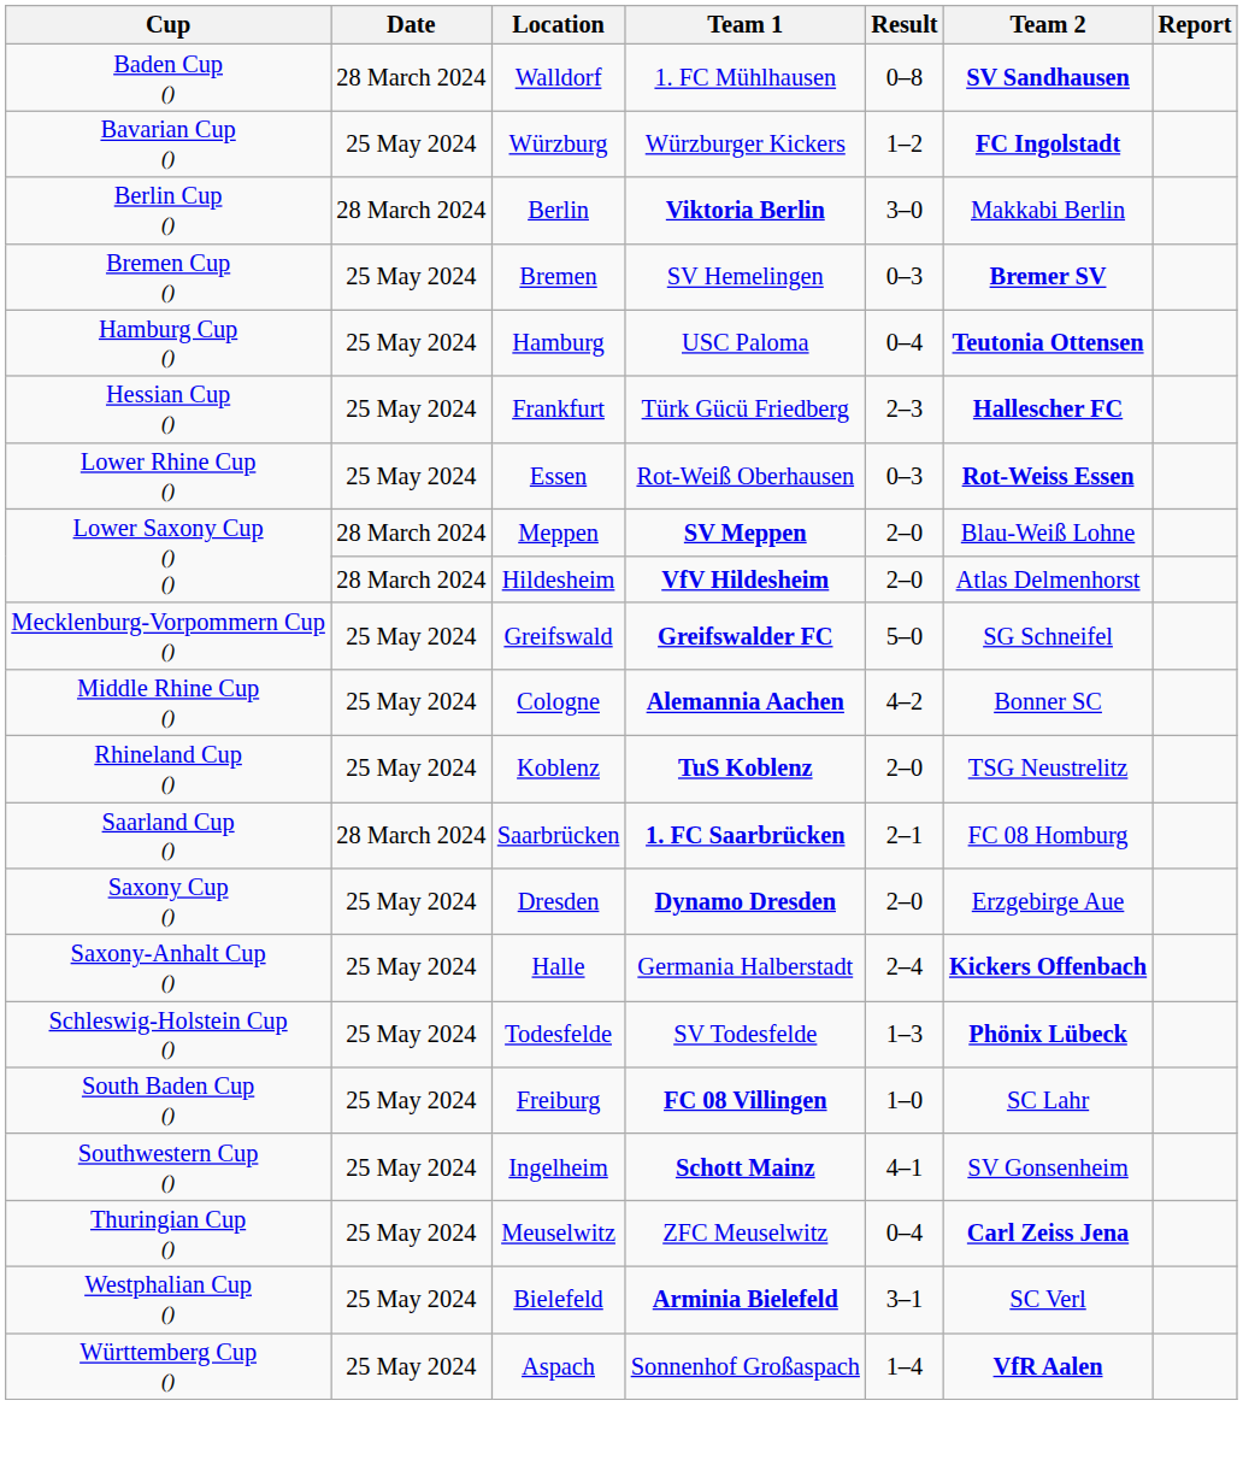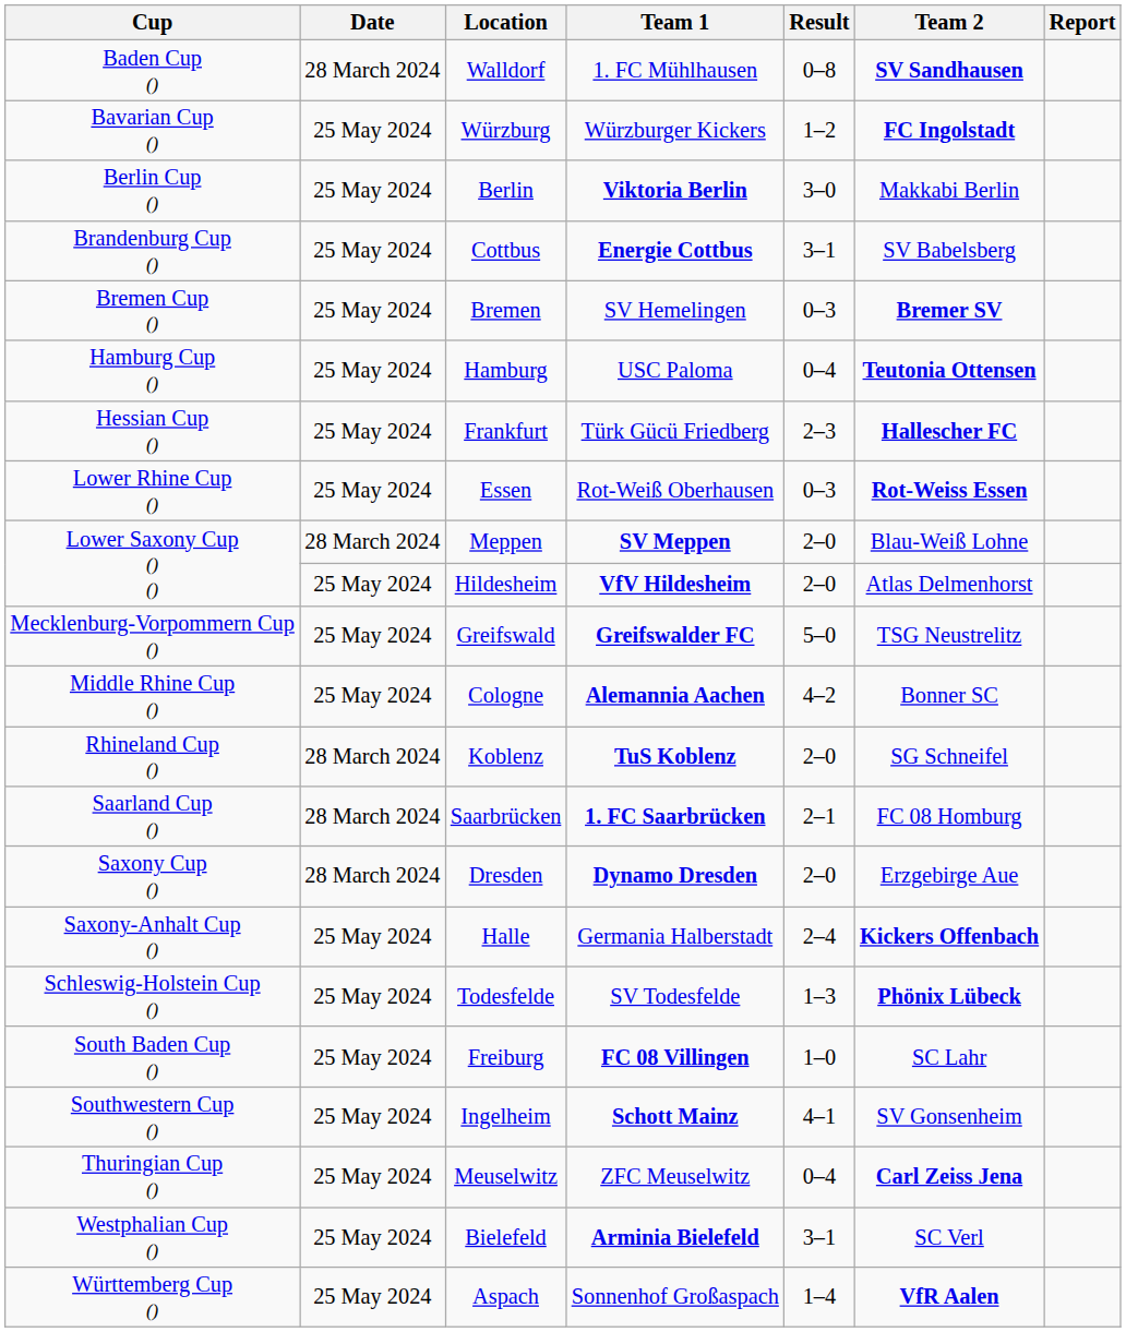Berlin | Date: 28 March 2024 -> 25 May 2024
+ row: Brandenburg Cup () | 25 May 2024 | Cottbus | Energie Cottbus | 3–1 | SV Babelsberg
Hildesheim | Date: 28 March 2024 -> 25 May 2024
Greifswald | Team 2: SG Schneifel -> TSG Neustrelitz
Koblenz | Date: 25 May 2024 -> 28 March 2024
Koblenz | Team 2: TSG Neustrelitz -> SG Schneifel
Dresden | Date: 25 May 2024 -> 28 March 2024
